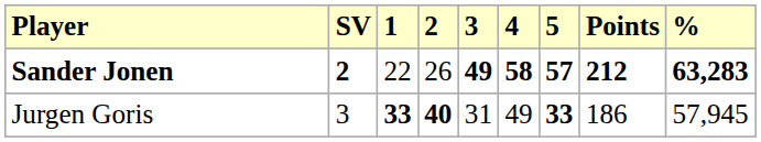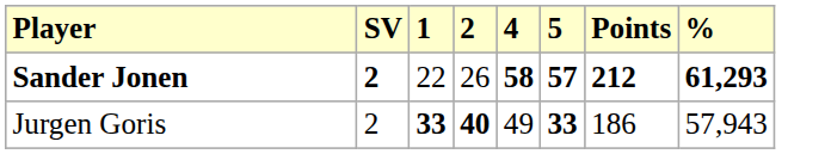- column: 3 | 49 | 31
Sander Jonen | %: 63,283 -> 61,293
Jurgen Goris | SV: 3 -> 2
Jurgen Goris | %: 57,945 -> 57,943
